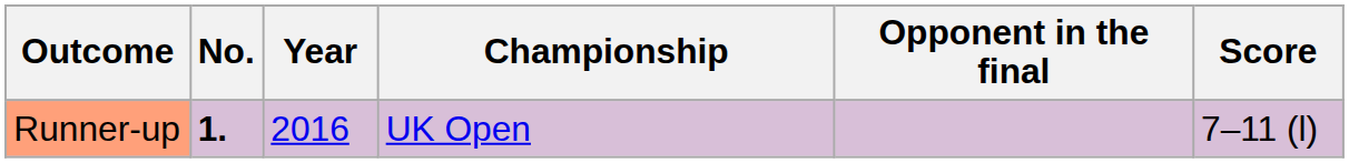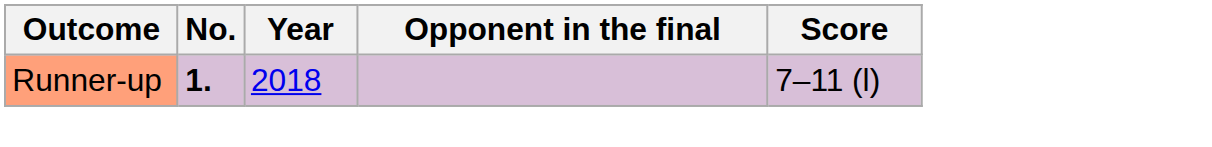- column: Championship | UK Open
Runner-up | Year: 2016 -> 2018
